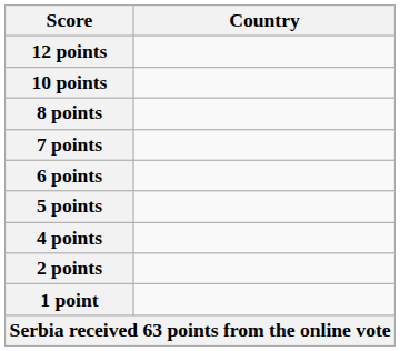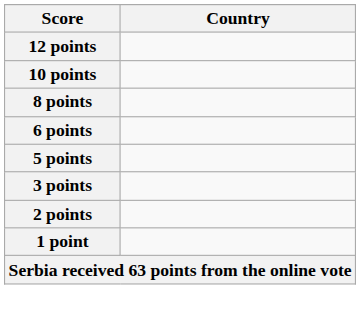- row: 7 points
- row: 4 points
+ row: 3 points
